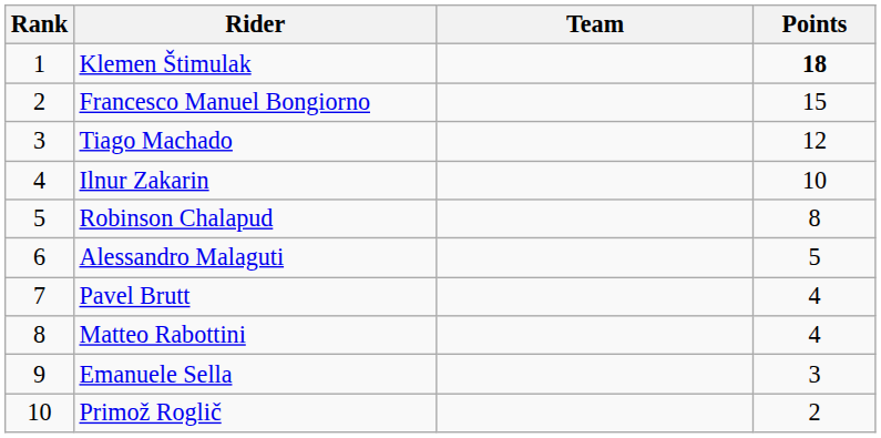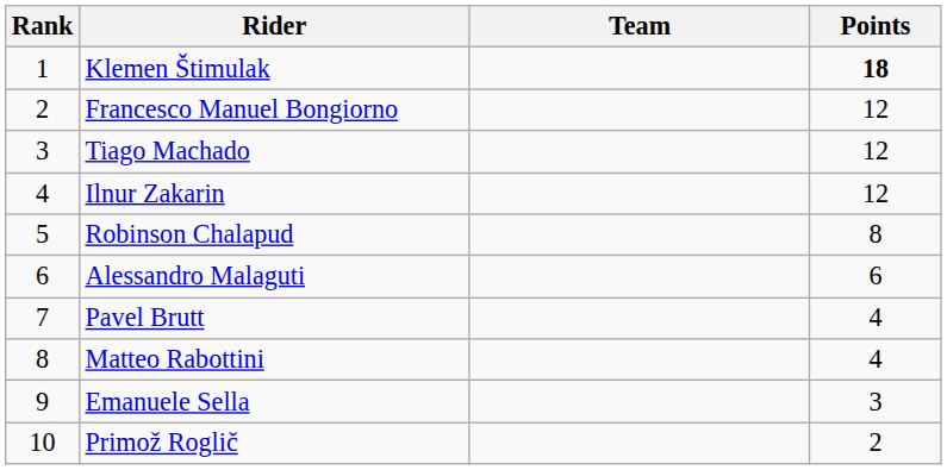Francesco Manuel Bongiorno | Points: 15 -> 12
Ilnur Zakarin | Points: 10 -> 12
Alessandro Malaguti | Points: 5 -> 6
